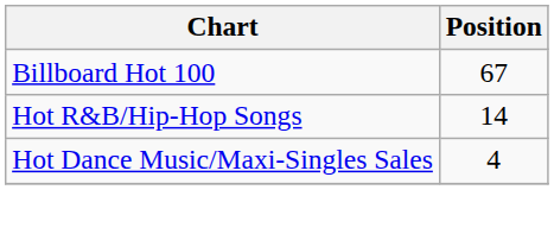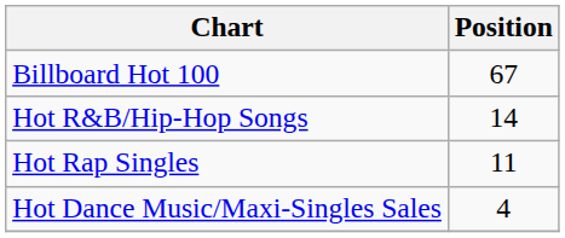+ row: Hot Rap Singles | 11
